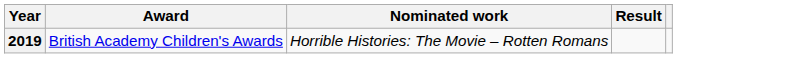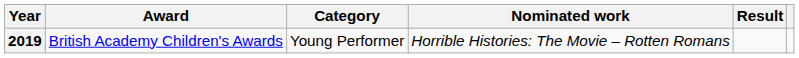+ column: Category | Young Performer
